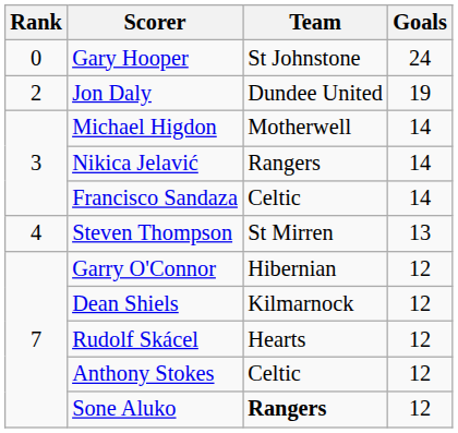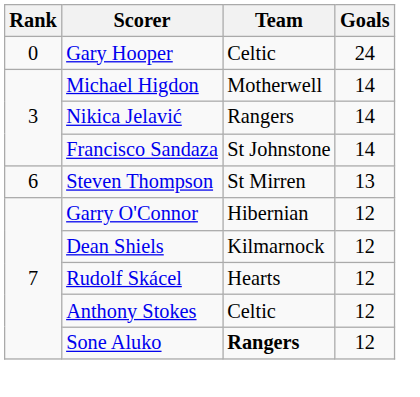Gary Hooper | Team: St Johnstone -> Celtic
- row: 2 | Jon Daly | Dundee United | 19
Francisco Sandaza | Team: Celtic -> St Johnstone
Steven Thompson | Rank: 4 -> 6
